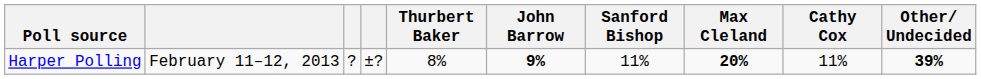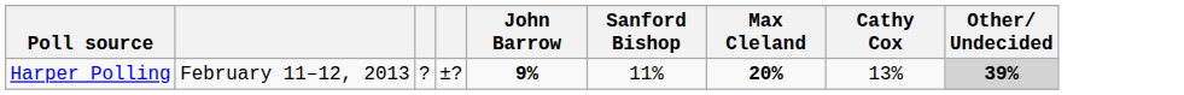- column: Thurbert Baker | 8%
Harper Polling | Cathy Cox: 11% -> 13%
Harper Polling | Other/ Undecided: no background -> lightgrey background
